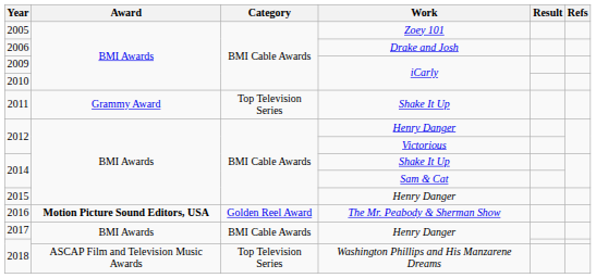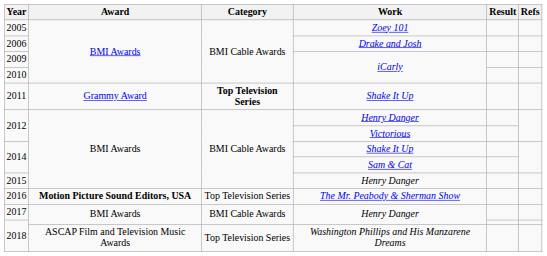2011 | Category: normal -> bold
2016 | Category: Golden Reel Award -> Top Television Series
